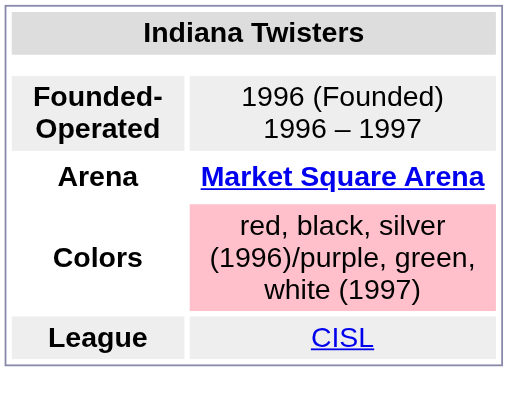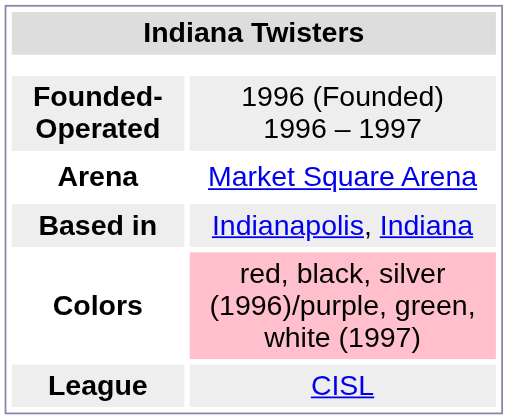Arena | column 2: bold -> normal
+ row: Based in | Indianapolis, Indiana
